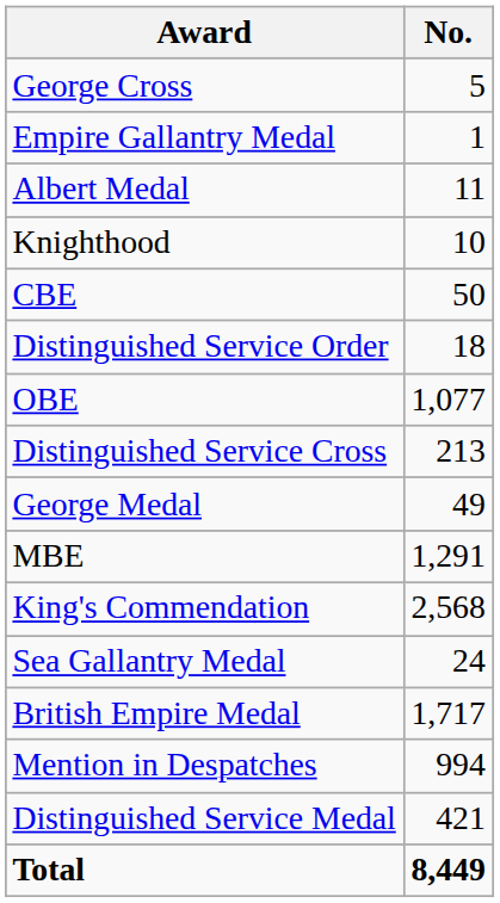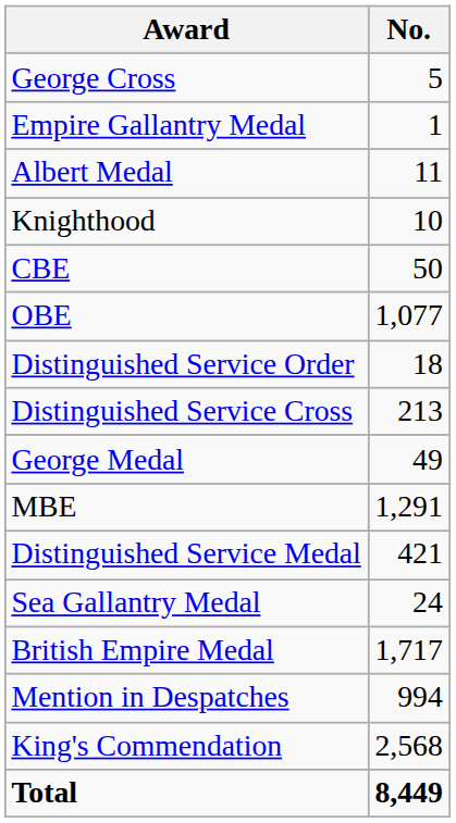rows swapped: Distinguished Service Order <-> OBE
rows swapped: Distinguished Service Medal <-> King's Commendation
